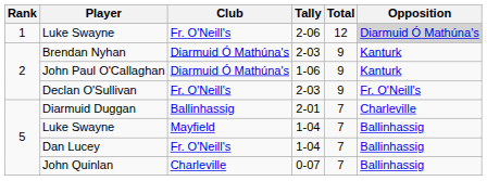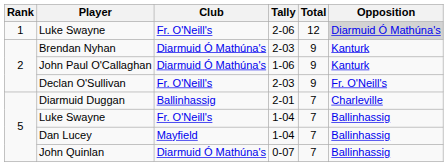Luke Swayne / 1-04 | Club: Mayfield -> Fr. O'Neill's
Dan Lucey | Club: Fr. O'Neill's -> Mayfield
John Quinlan | Club: Charleville -> Diarmuid Ó Mathúna's
